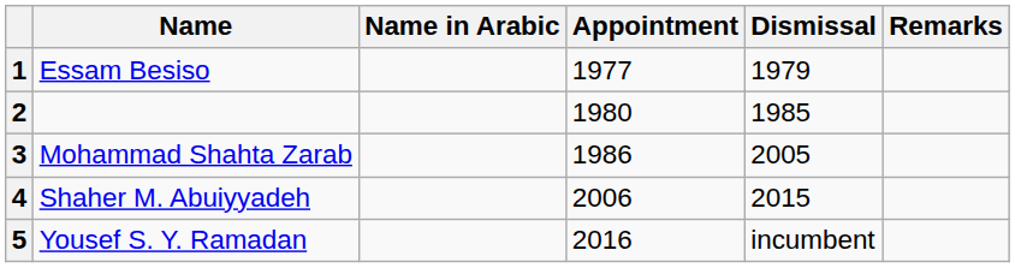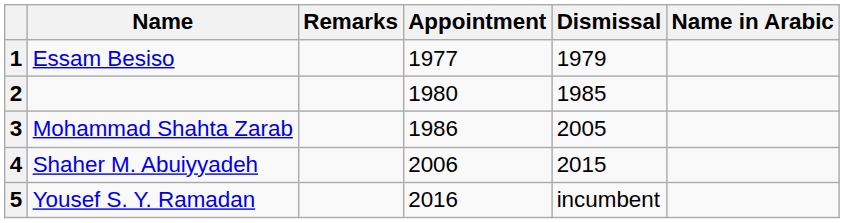columns swapped: Name in Arabic <-> Remarks
